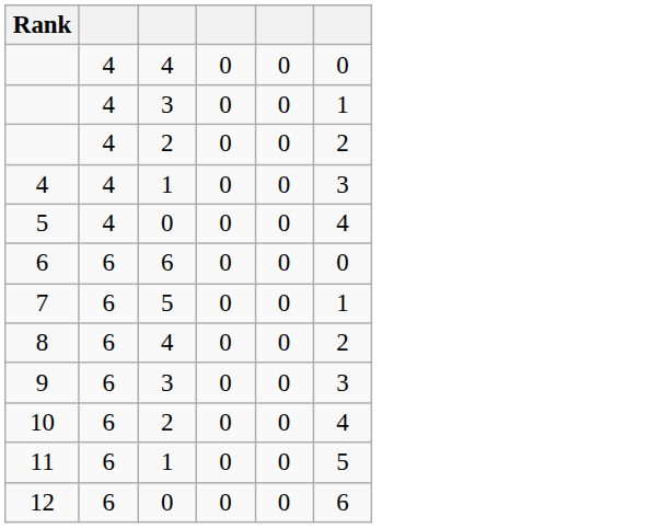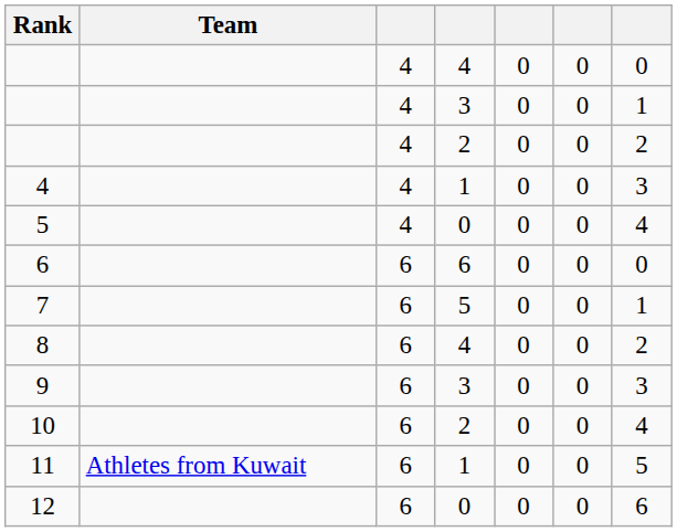+ column: Team | Athletes from Kuwait
